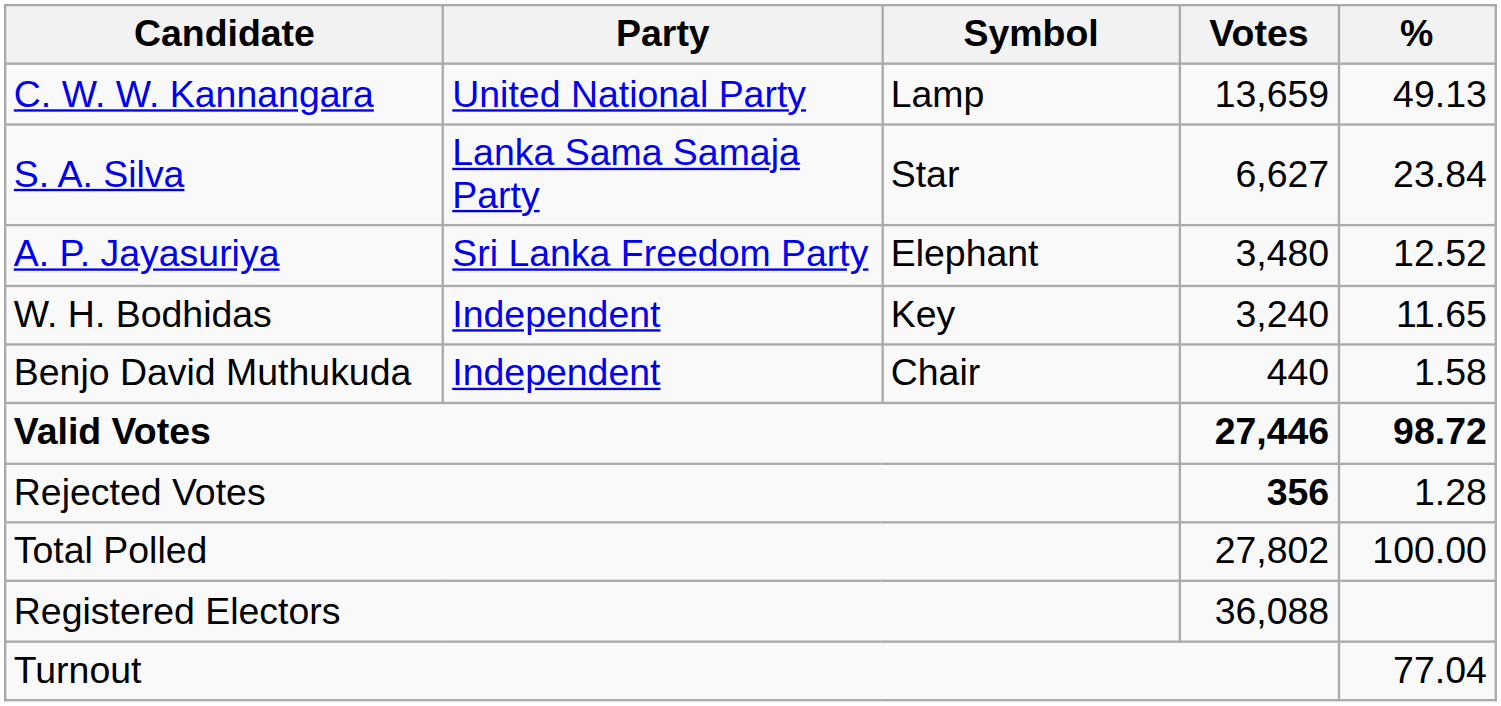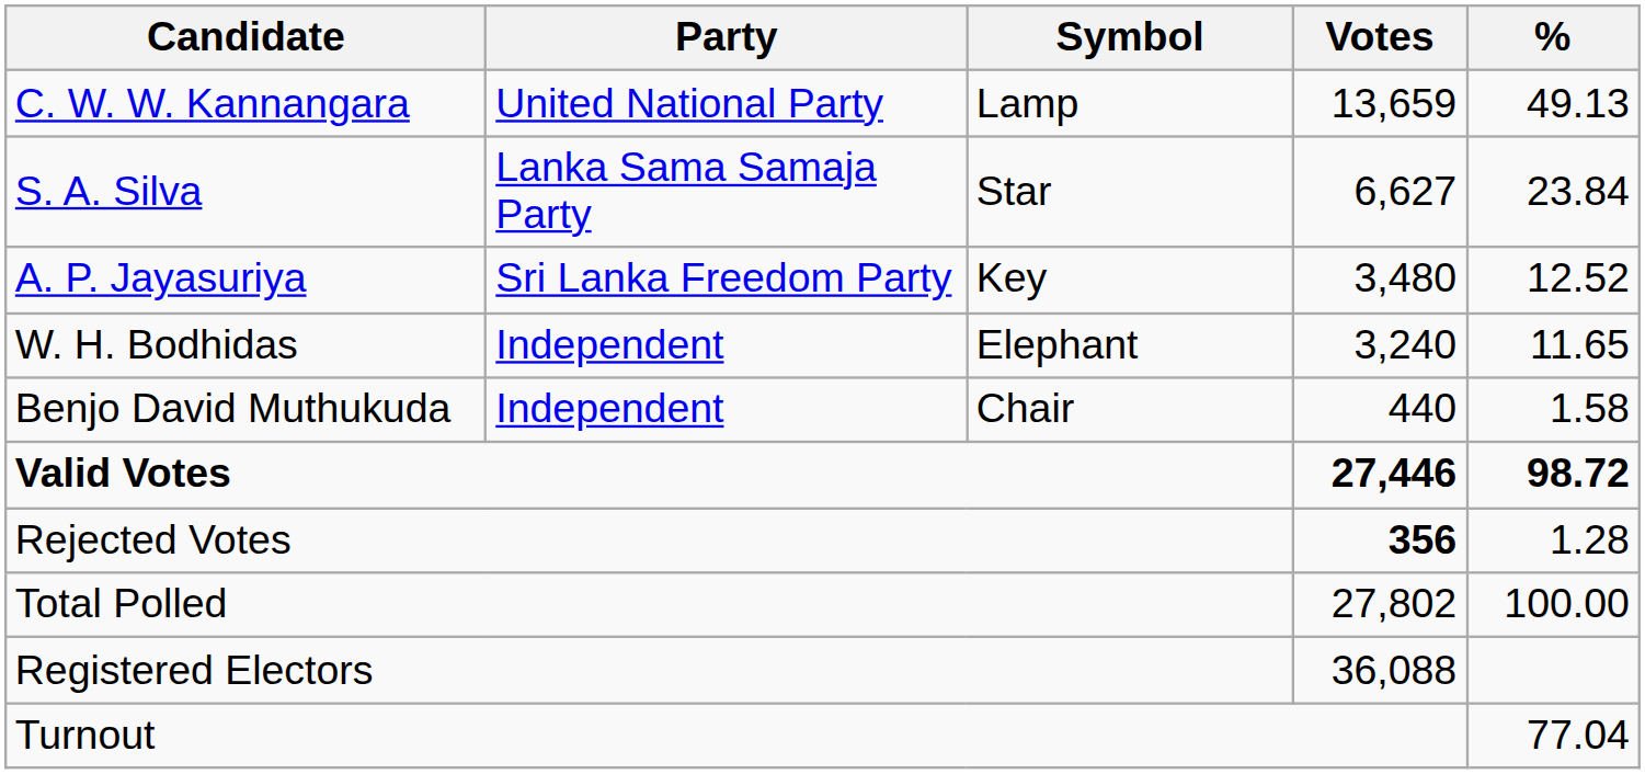A. P. Jayasuriya | Symbol: Elephant -> Key
W. H. Bodhidas | Symbol: Key -> Elephant
